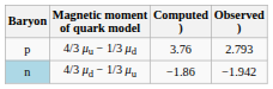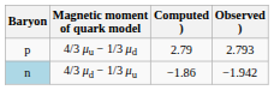4/3 μu − 1/3 μd | Computed ): 3.76 -> 2.79
